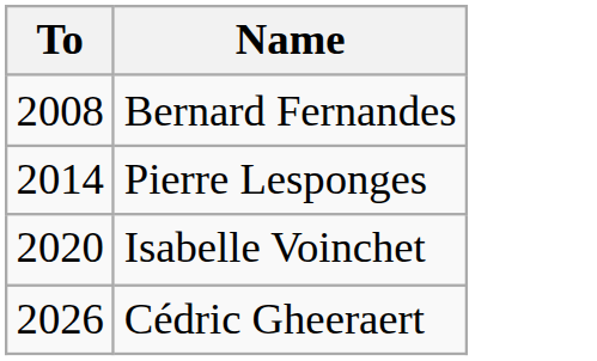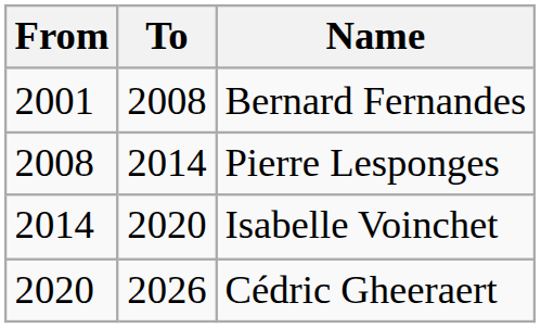+ column: From | 2001 | 2008 | 2014 | 2020
